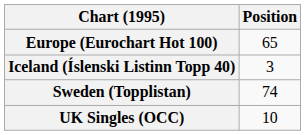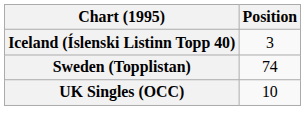- row: Europe (Eurochart Hot 100) | 65
